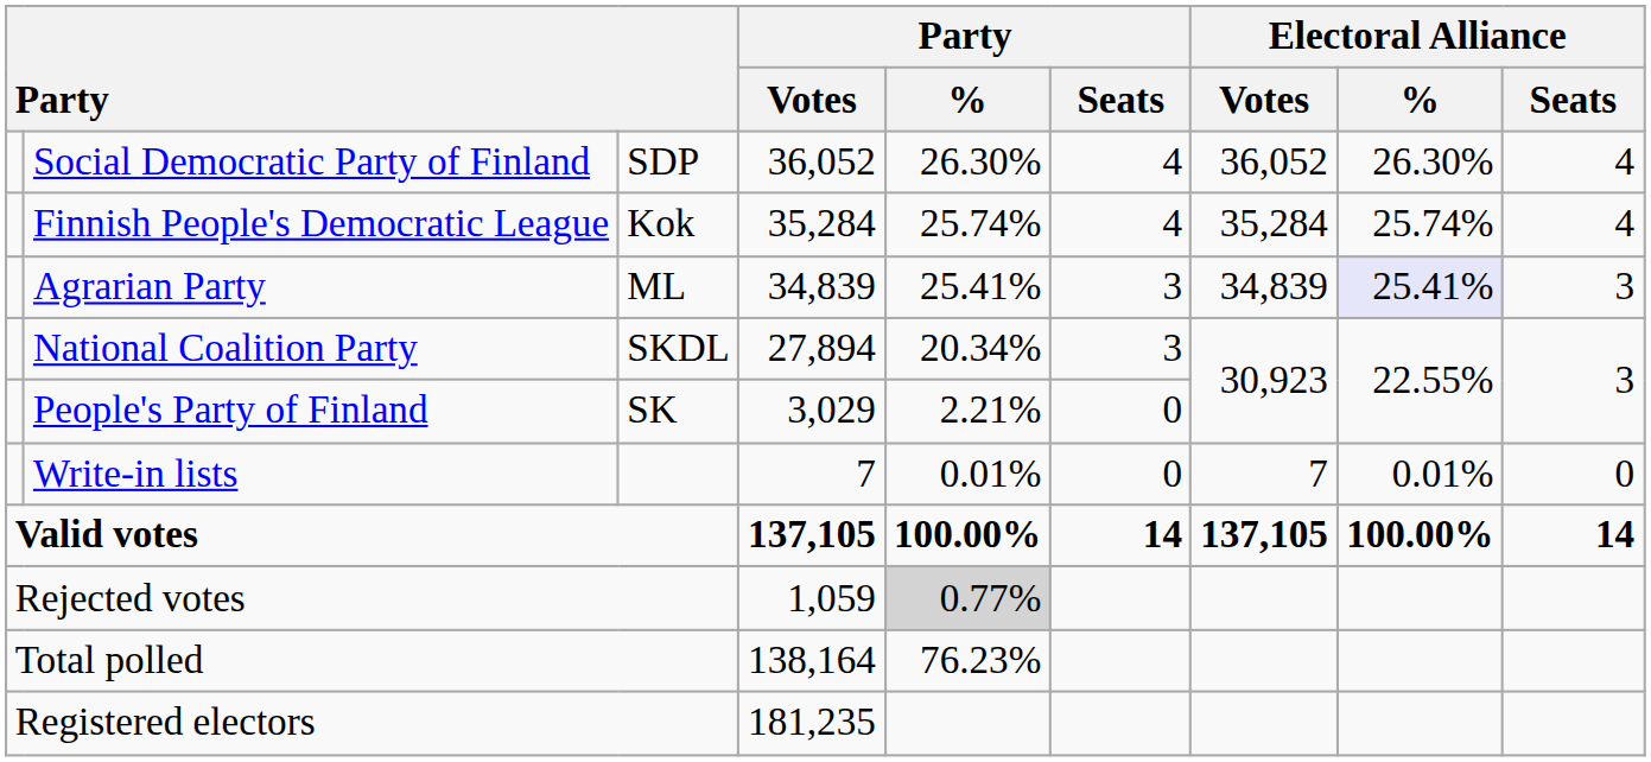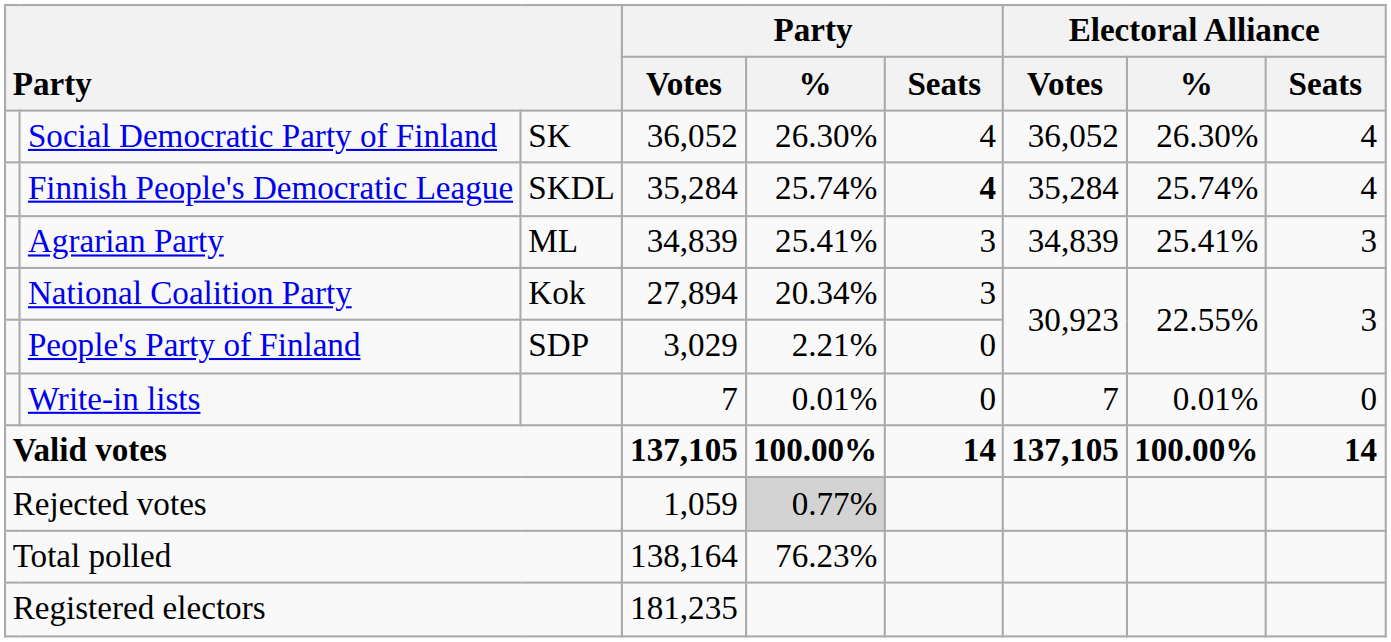Social Democratic Party of Finland | column 3: SDP -> SK
Finnish People's Democratic League | column 3: Kok -> SKDL
Finnish People's Democratic League | Party / Seats: normal -> bold
Agrarian Party | Electoral Alliance / %: lavender background -> no background
National Coalition Party | column 3: SKDL -> Kok
People's Party of Finland | column 3: SK -> SDP
